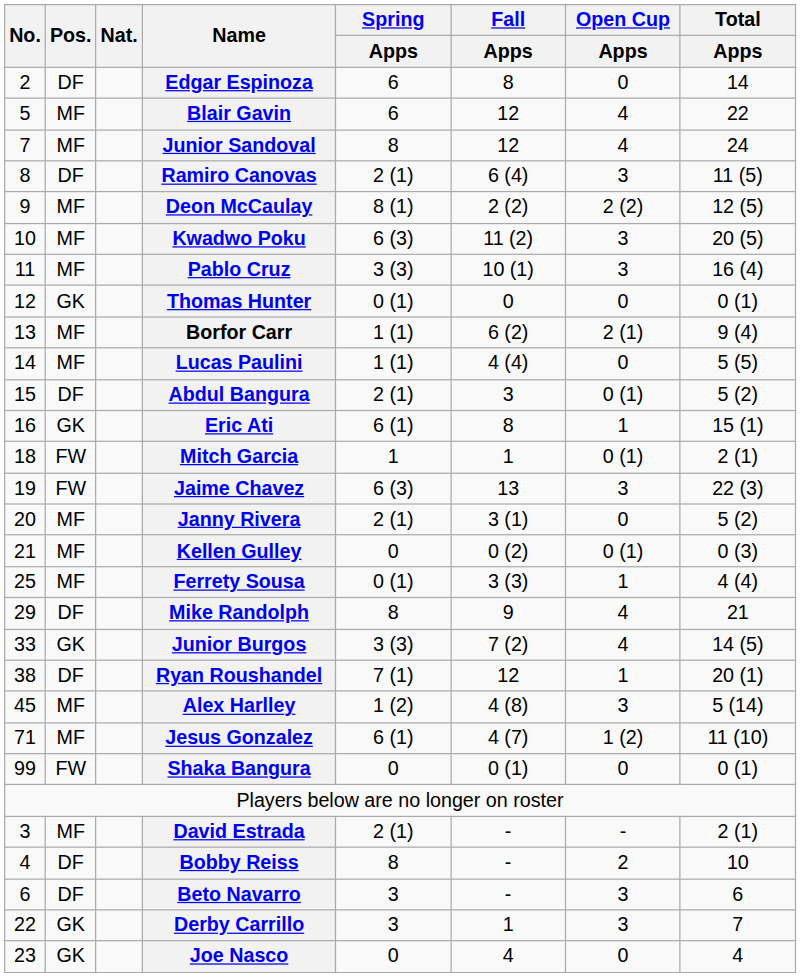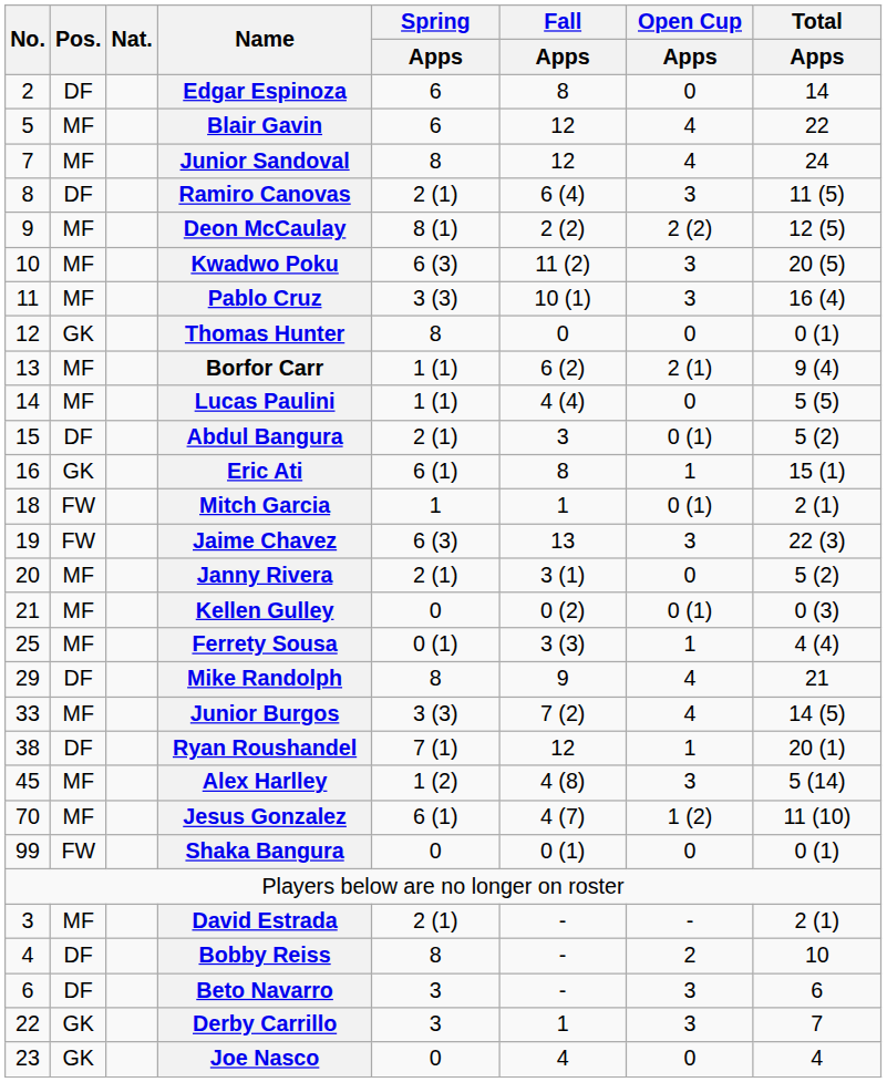Thomas Hunter | Spring / Apps: 0 (1) -> 8
Junior Burgos | Pos.: GK -> MF
Jesus Gonzalez | No.: 71 -> 70
